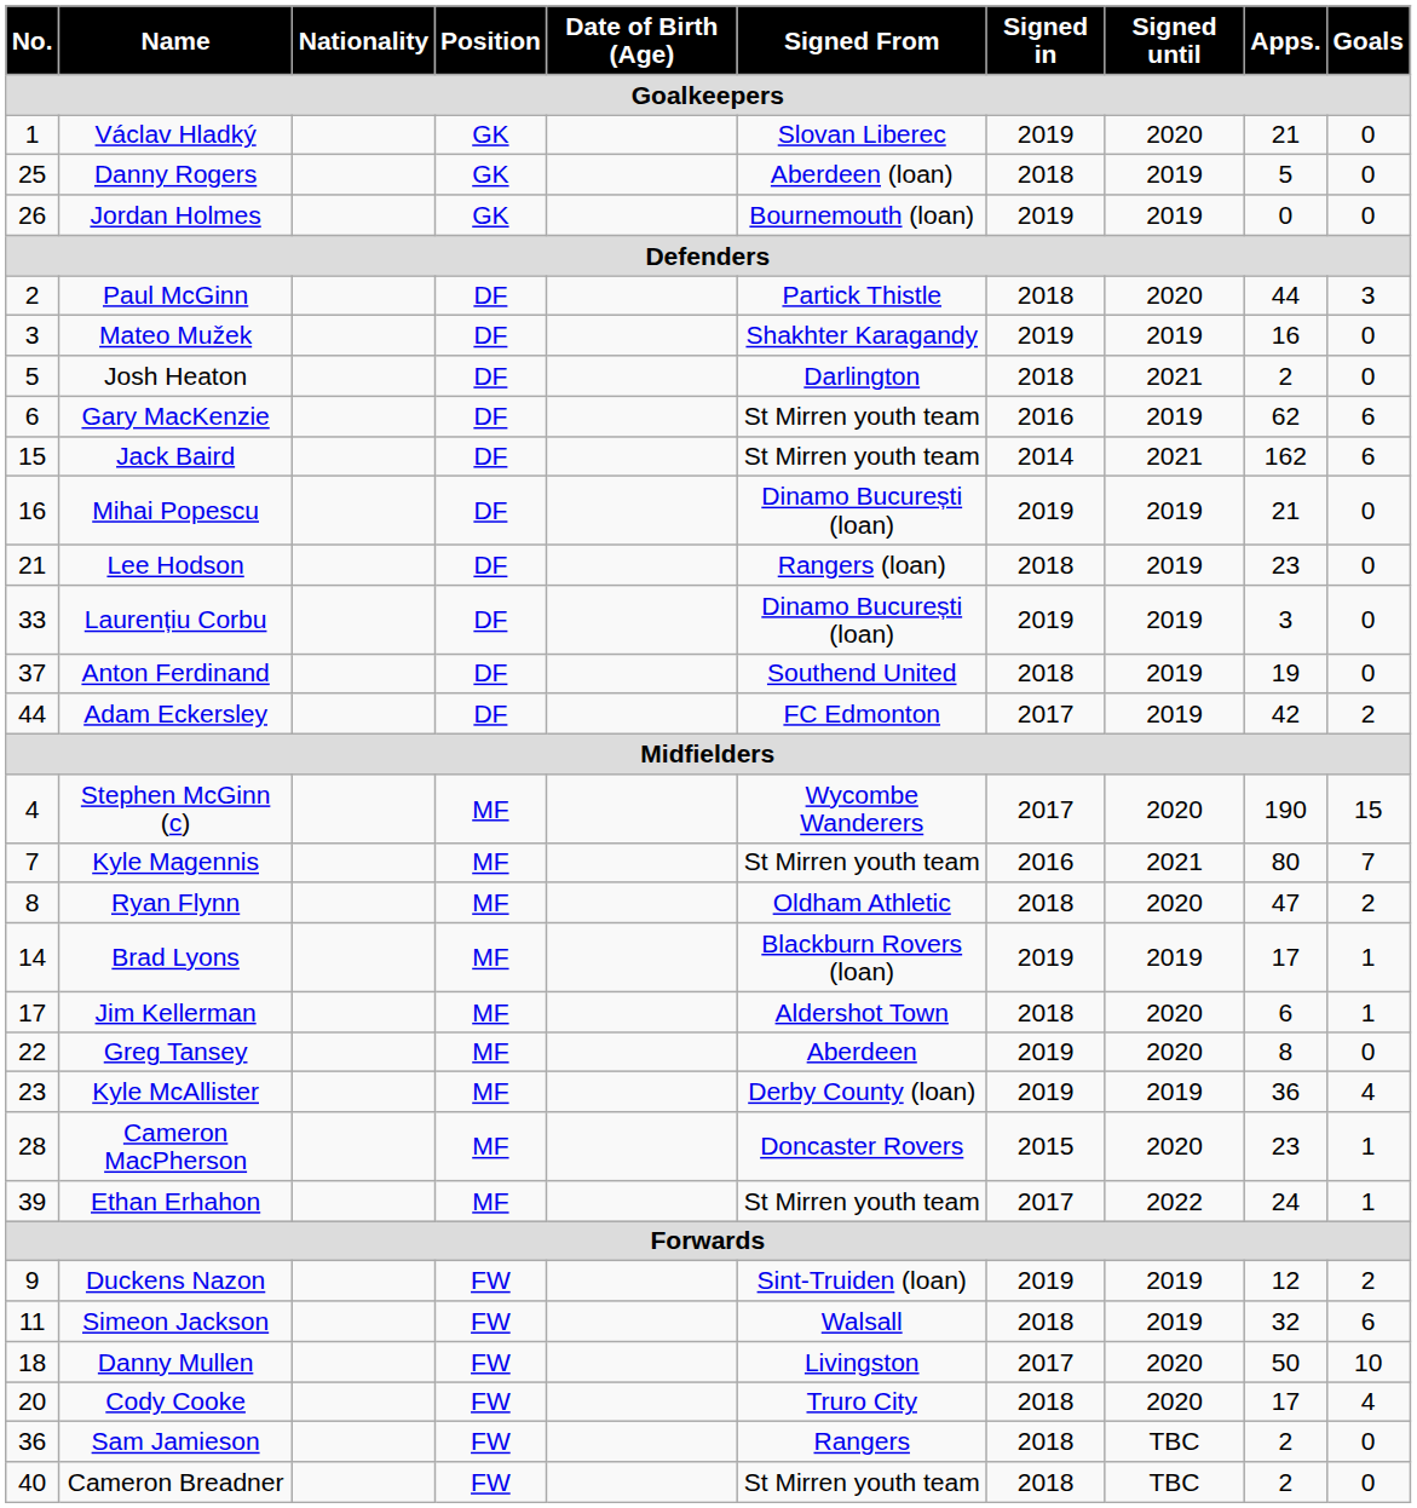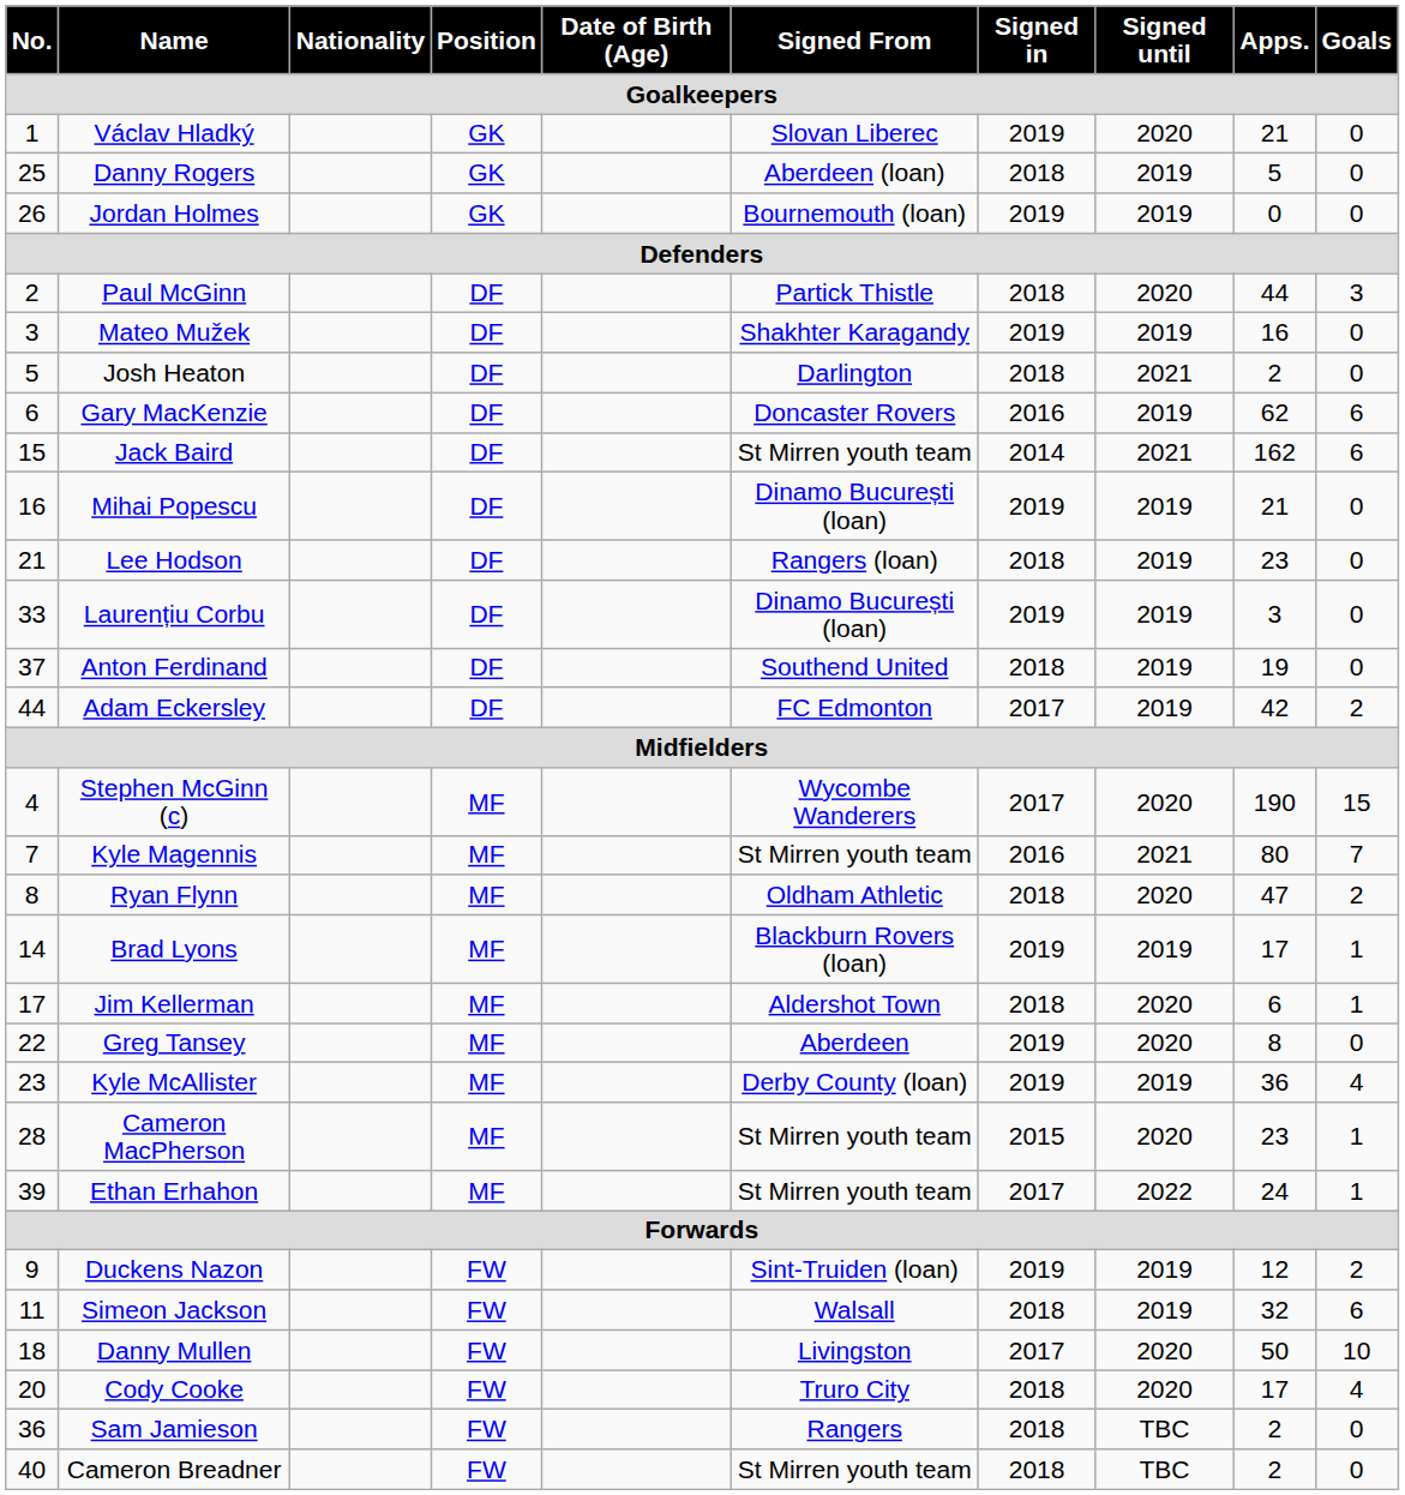Gary MacKenzie | Signed From: St Mirren youth team -> Doncaster Rovers
Cameron MacPherson | Signed From: Doncaster Rovers -> St Mirren youth team
